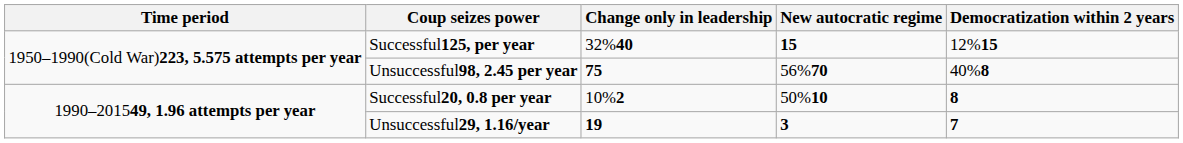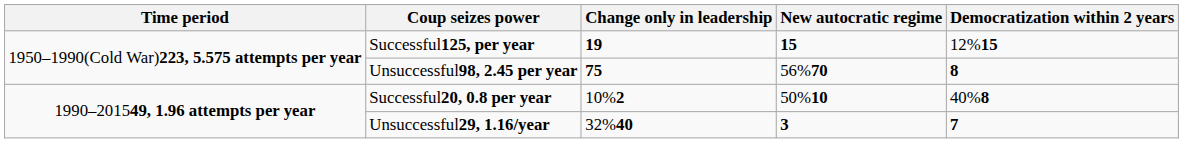Successful125, per year | Change only in leadership: 32%40 -> 19
Unsuccessful98, 2.45 per year | Democratization within 2 years: 40%8 -> 8
Successful20, 0.8 per year | Democratization within 2 years: 8 -> 40%8
Unsuccessful29, 1.16/year | Change only in leadership: 19 -> 32%40
